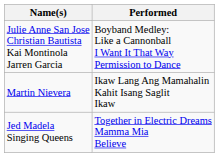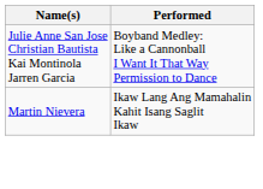- row: Jed Madela Singing Queens | Together in Electric Dreams Mamma Mia Believe
